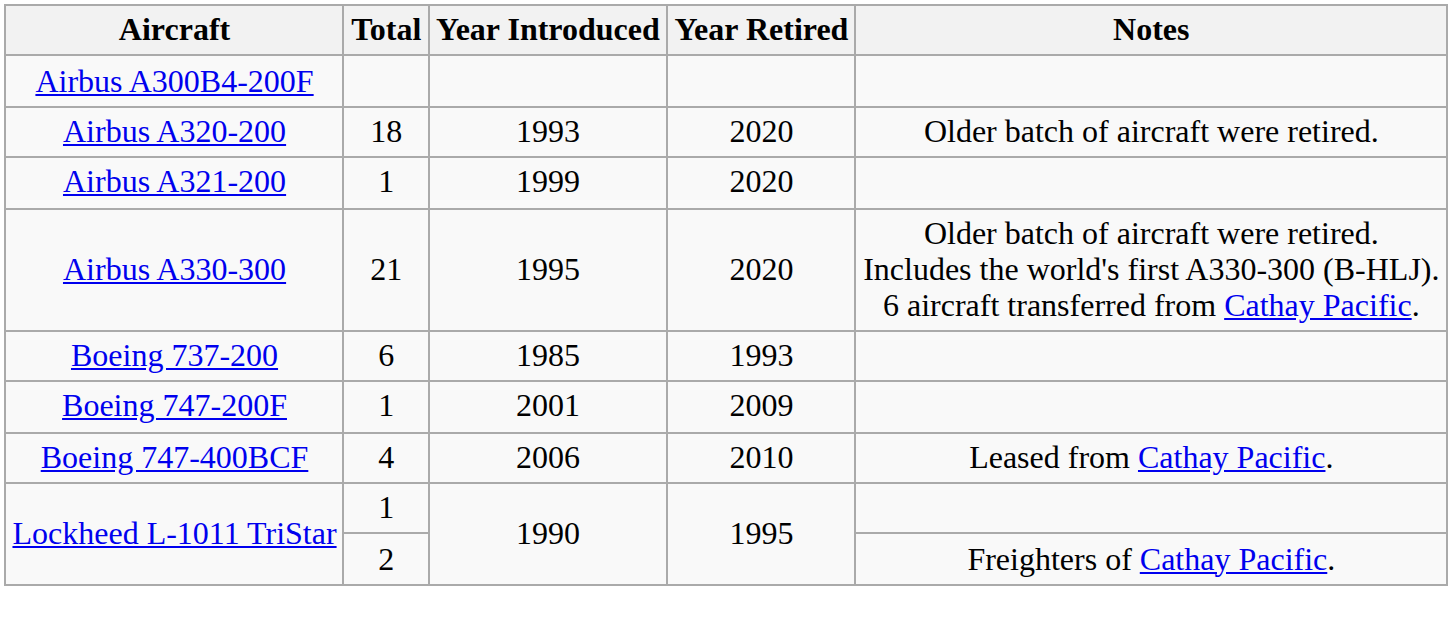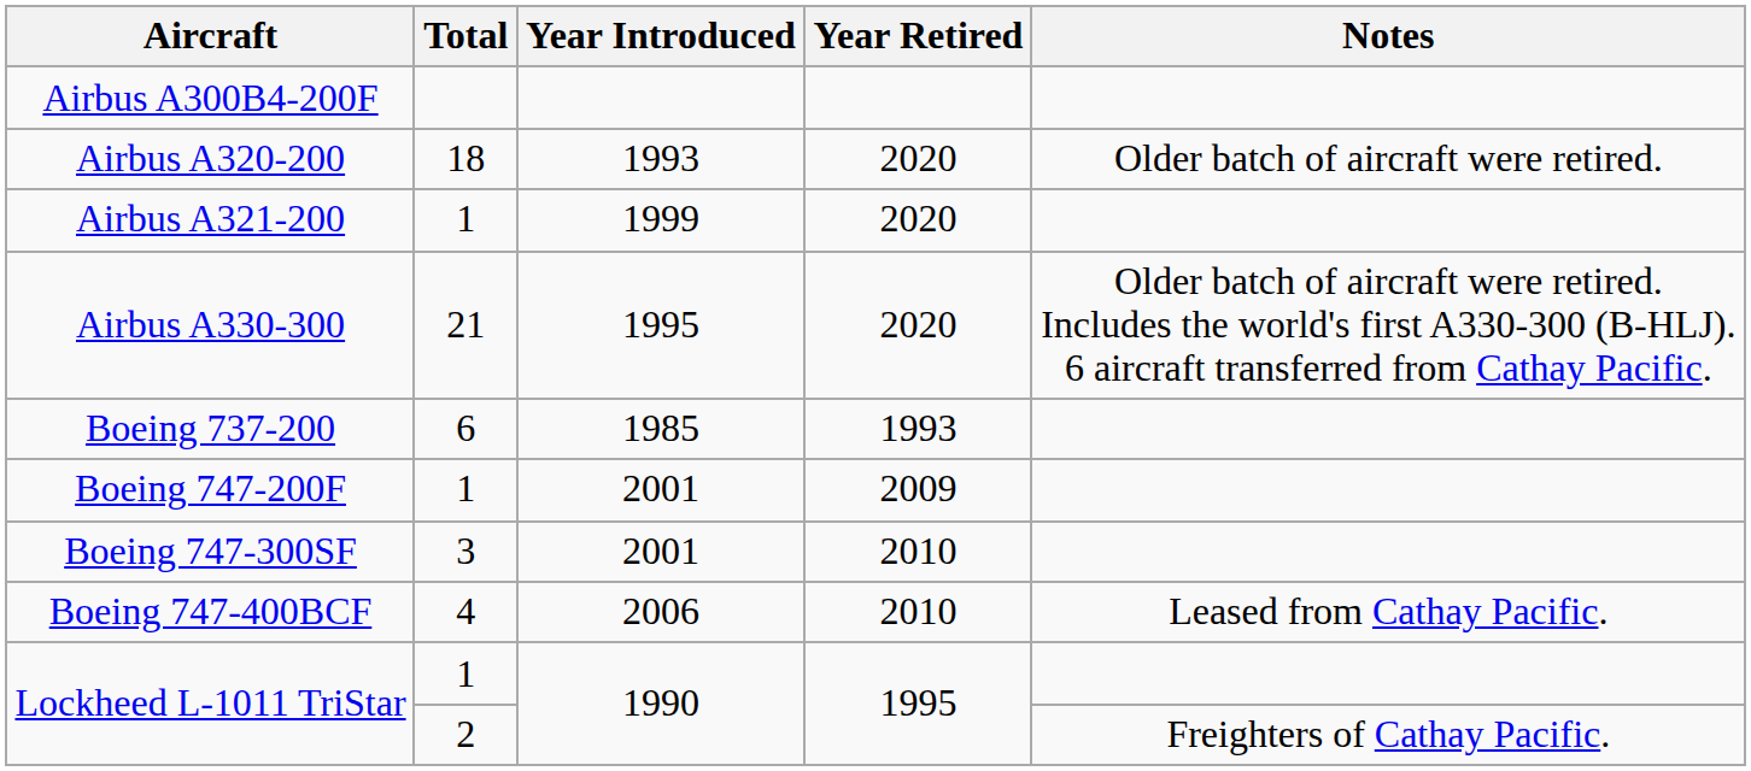+ row: Boeing 747-300SF | 3 | 2001 | 2010
